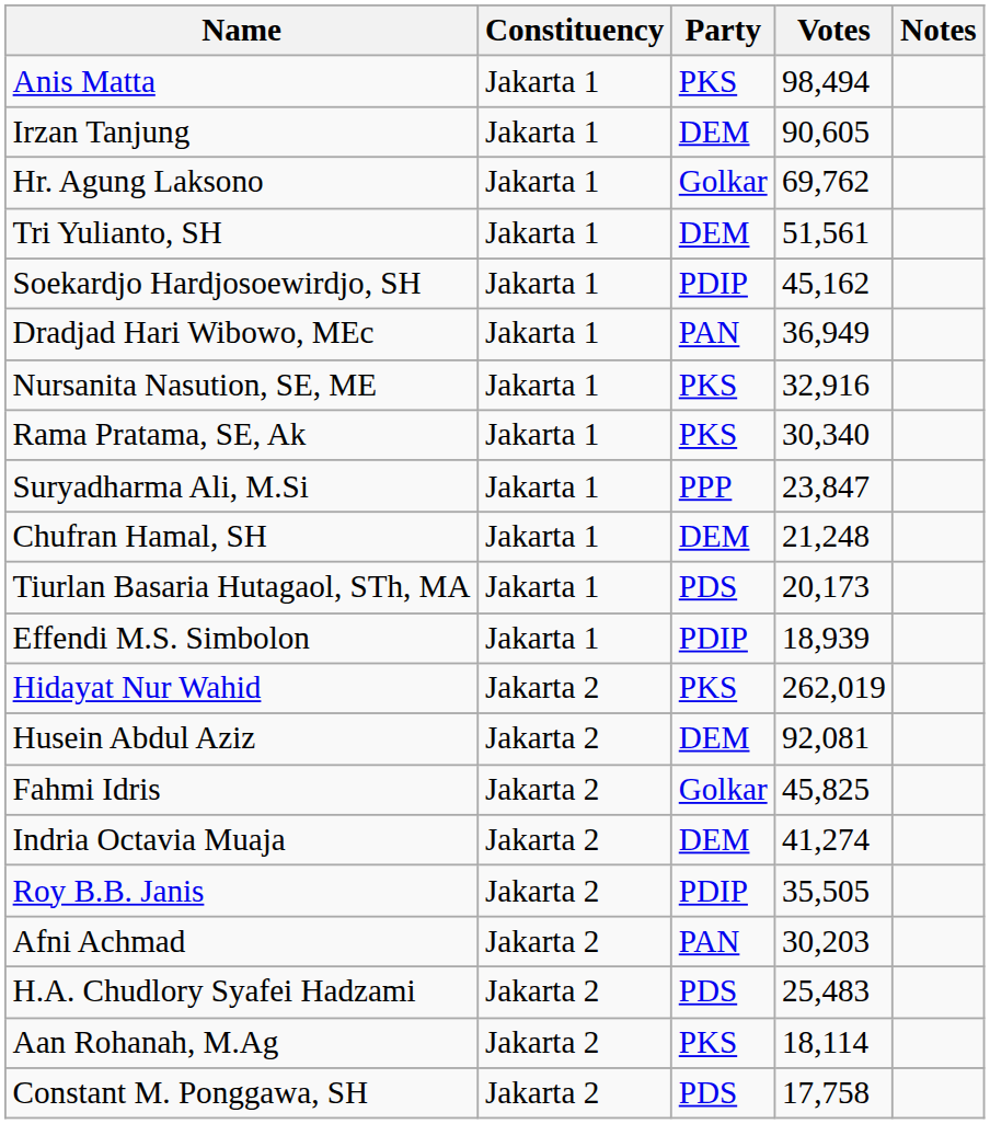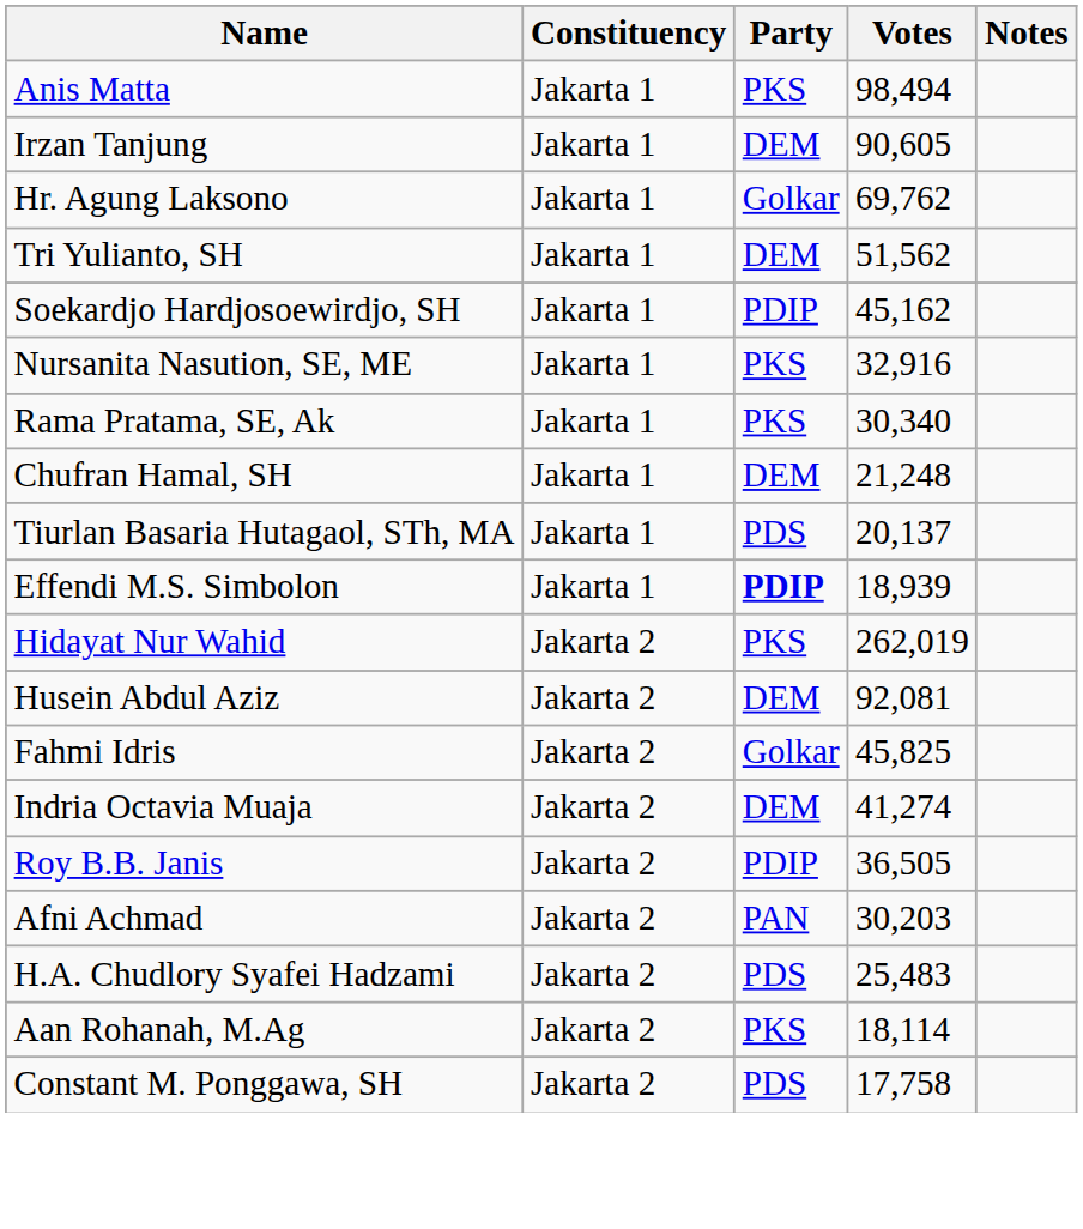Tri Yulianto, SH | Votes: 51,561 -> 51,562
- row: Dradjad Hari Wibowo, MEc | Jakarta 1 | PAN | 36,949
- row: Suryadharma Ali, M.Si | Jakarta 1 | PPP | 23,847
Tiurlan Basaria Hutagaol, STh, MA | Votes: 20,173 -> 20,137
Effendi M.S. Simbolon | Party: normal -> bold
Roy B.B. Janis | Votes: 35,505 -> 36,505
